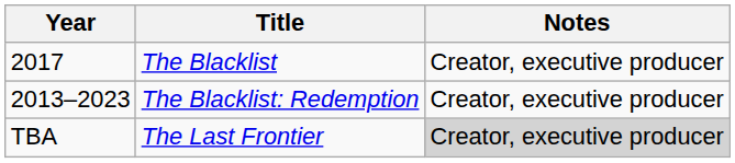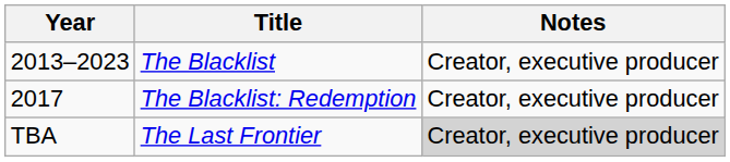The Blacklist | Year: 2017 -> 2013–2023
The Blacklist: Redemption | Year: 2013–2023 -> 2017
